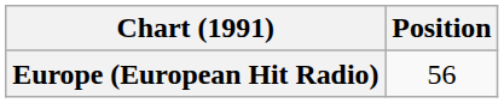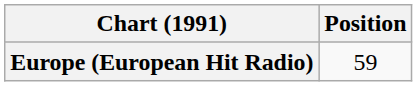Europe (European Hit Radio) | Position: 56 -> 59
